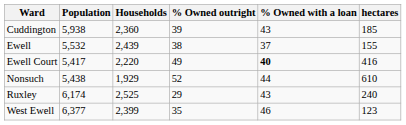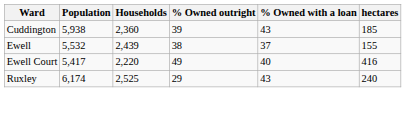Ewell Court | % Owned with a loan: bold -> normal
- row: Nonsuch | 5,438 | 1,929 | 52 | 44 | 610
- row: West Ewell | 6,377 | 2,399 | 35 | 46 | 123
